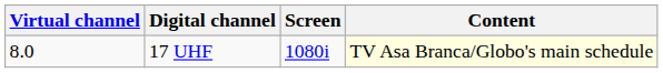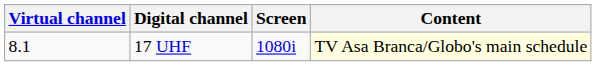17 UHF | Virtual channel: 8.0 -> 8.1
